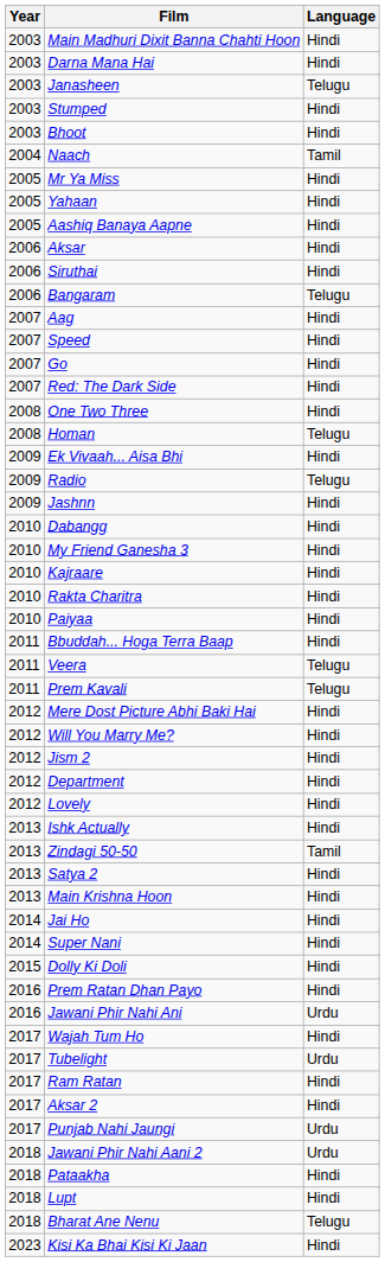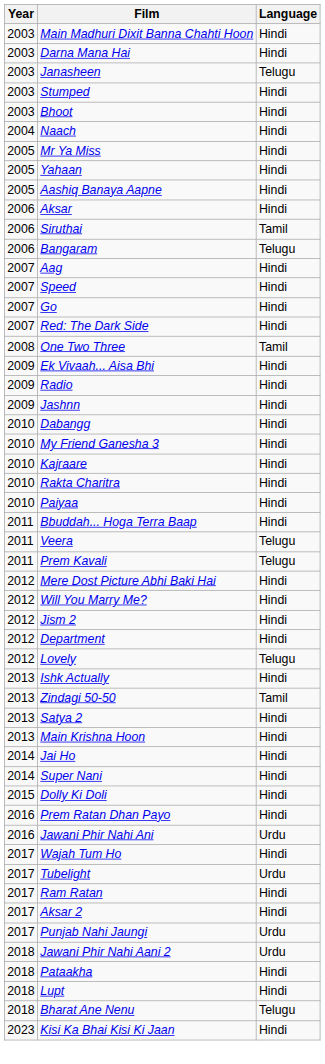Naach | Language: Tamil -> Hindi
Siruthai | Language: Hindi -> Tamil
One Two Three | Language: Hindi -> Tamil
- row: 2008 | Homan | Telugu
Radio | Language: Telugu -> Hindi
Lovely | Language: Hindi -> Telugu
